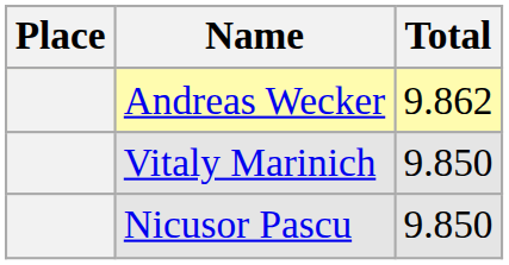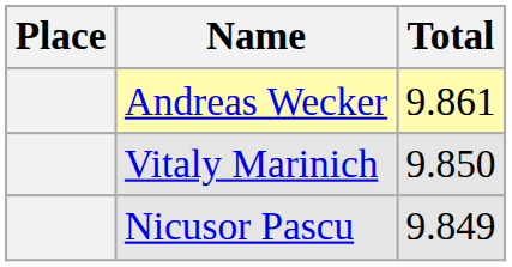Andreas Wecker | Total: 9.862 -> 9.861
Nicusor Pascu | Total: 9.850 -> 9.849
